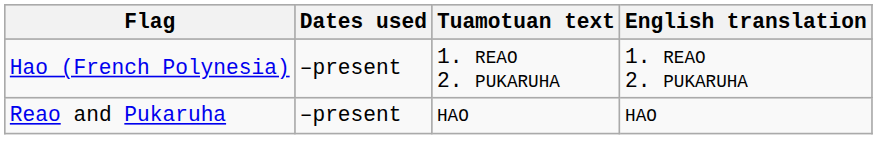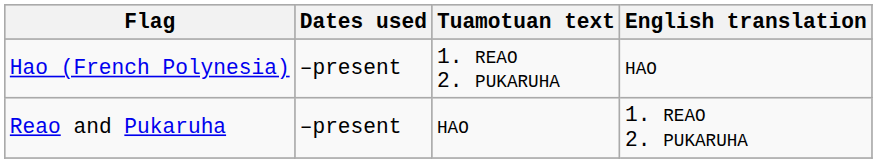Hao (French Polynesia) | English translation: 1. REAO 2. PUKARUHA -> HAO
Reao and Pukaruha | English translation: HAO -> 1. REAO 2. PUKARUHA
